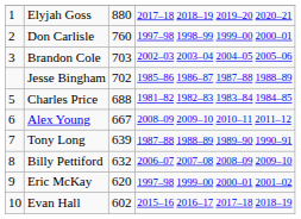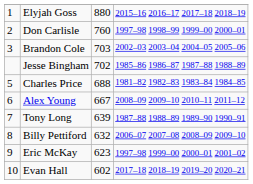Elyjah Goss | column 4: 2017–18 2018–19 2019–20 2020–21 -> 2015–16 2016–17 2017–18 2018–19
Eric McKay | column 3: 620 -> 623
Evan Hall | column 4: 2015–16 2016–17 2017–18 2018–19 -> 2017–18 2018–19 2019–20 2020–21
